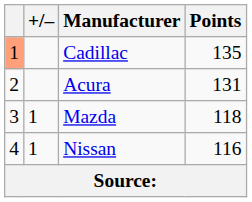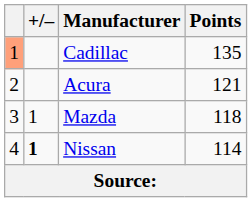Acura | Points: 131 -> 121
Nissan | +/–: normal -> bold
Nissan | Points: 116 -> 114
